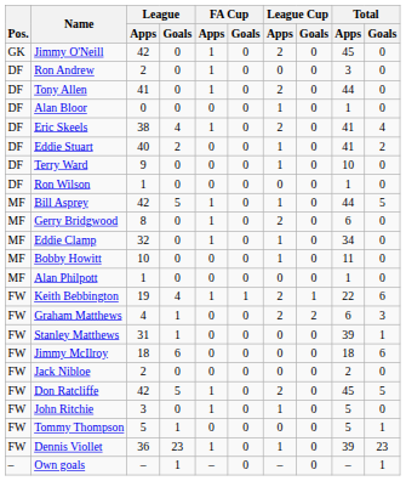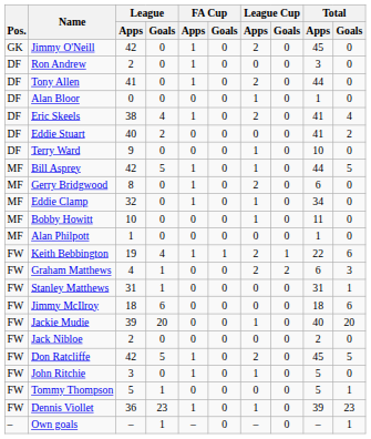Eddie Stuart | League Cup / Apps: 1 -> 0
- row: DF | Ron Wilson | 1 | 0 | 0 | 0 | 0 | 0 | 1 | 0
Stanley Matthews | Total / Apps: 39 -> 31
+ row: FW | Jackie Mudie | 39 | 20 | 0 | 0 | 1 | 0 | 40 | 20
